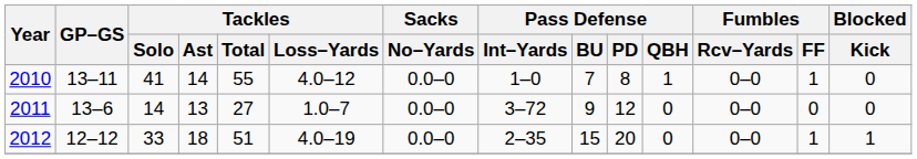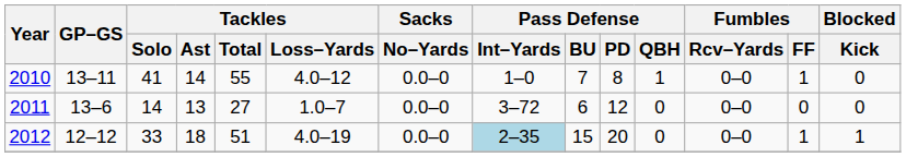2011 | Pass Defense / BU: 9 -> 6
2012 | Pass Defense / Int–Yards: no background -> lightblue background
